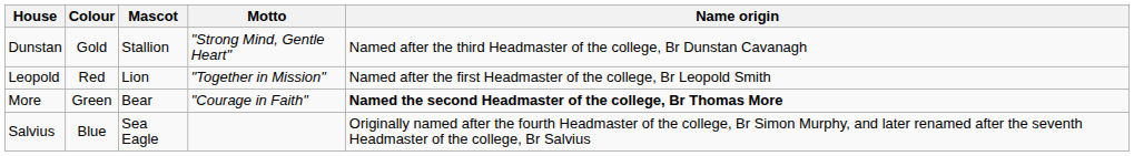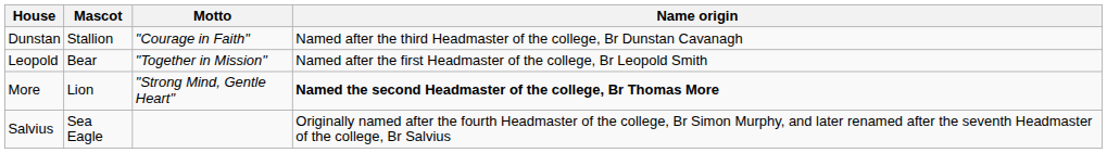- column: Colour | Gold | Red | Green | Blue
Dunstan | Motto: "Strong Mind, Gentle Heart" -> "Courage in Faith"
Leopold | Mascot: Lion -> Bear
More | Mascot: Bear -> Lion
More | Motto: "Courage in Faith" -> "Strong Mind, Gentle Heart"
